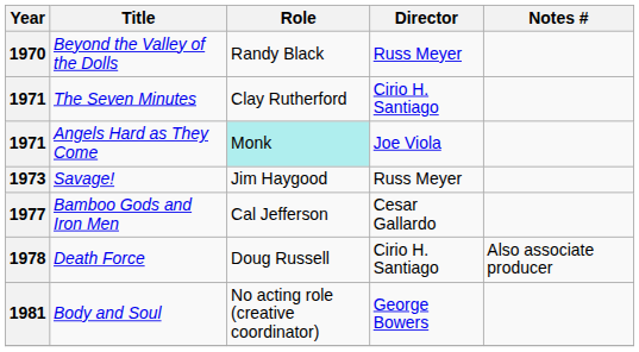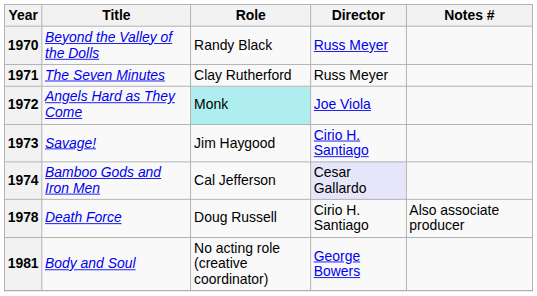The Seven Minutes | Director: Cirio H. Santiago -> Russ Meyer
Angels Hard as They Come | Year: 1971 -> 1972
Savage! | Director: Russ Meyer -> Cirio H. Santiago
Bamboo Gods and Iron Men | Year: 1977 -> 1974
Bamboo Gods and Iron Men | Director: no background -> lavender background
